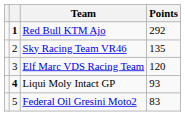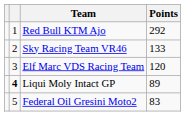Red Bull KTM Ajo | column 2: bold -> normal
Sky Racing Team VR46 | Points: 135 -> 133
Liqui Moly Intact GP | Points: 93 -> 89
